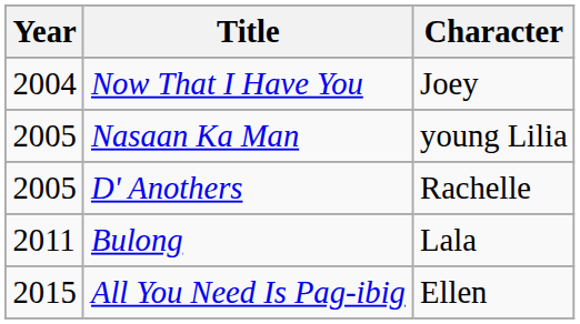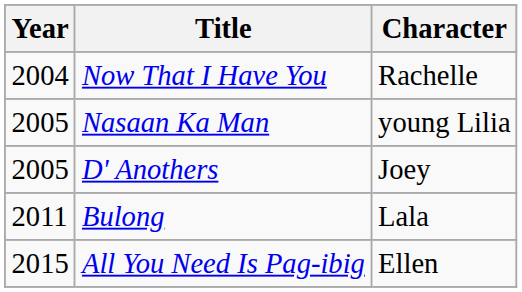Now That I Have You | Character: Joey -> Rachelle
D' Anothers | Character: Rachelle -> Joey
